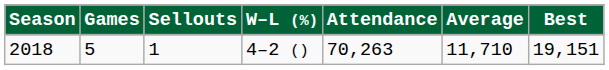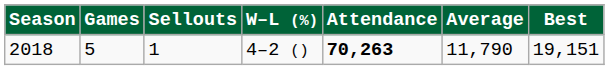2018 | Attendance: normal -> bold
2018 | Average: 11,710 -> 11,790
